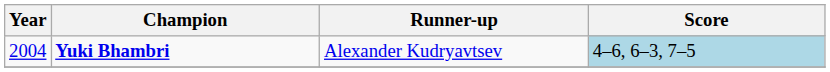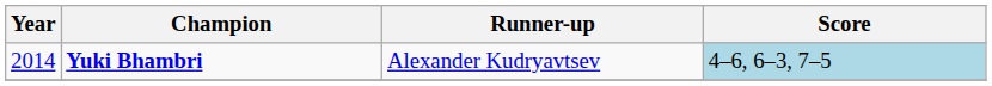Yuki Bhambri | Year: 2004 -> 2014
